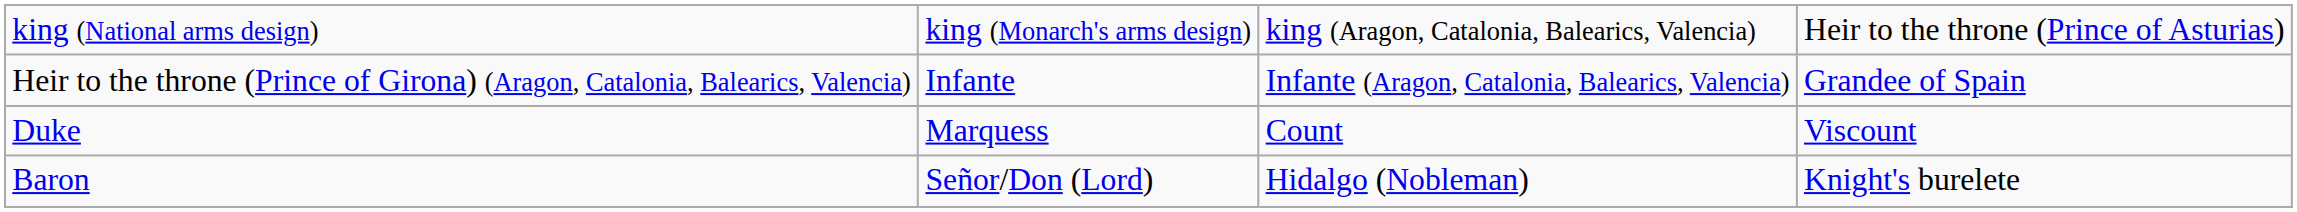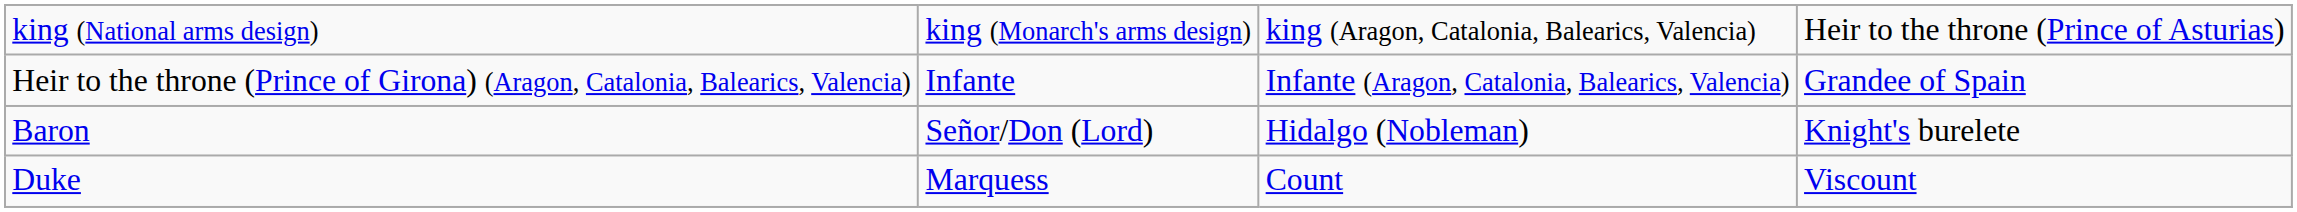rows swapped: Duke <-> Baron
